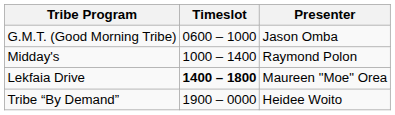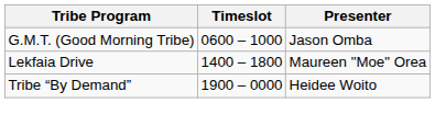- row: Midday's | 1000 – 1400 | Raymond Polon
Lekfaia Drive | Timeslot: bold -> normal
